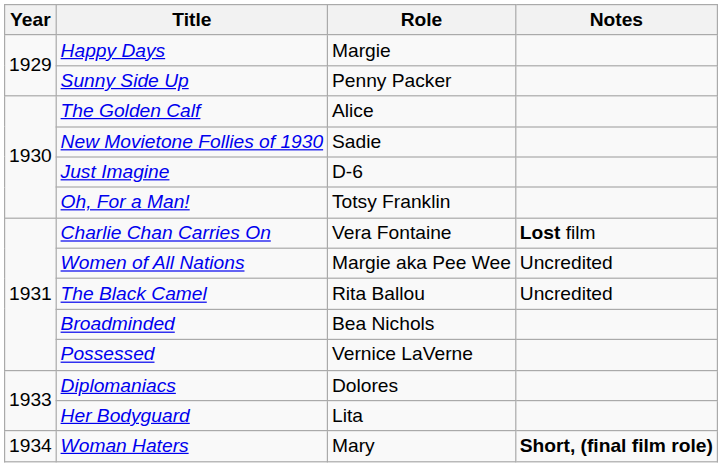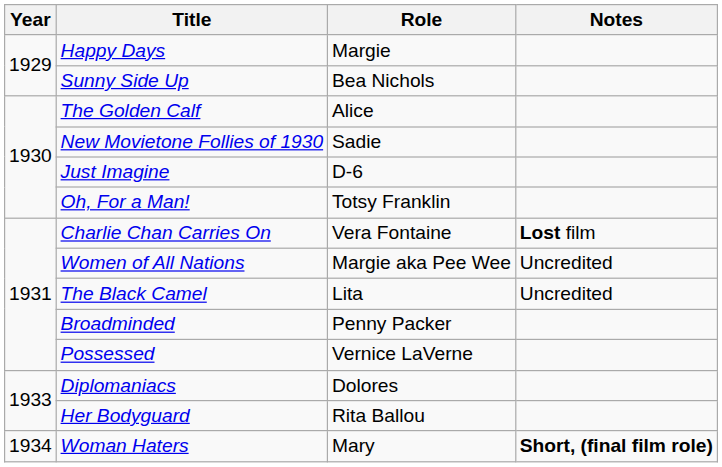Sunny Side Up | Role: Penny Packer -> Bea Nichols
The Black Camel | Role: Rita Ballou -> Lita
Broadminded | Role: Bea Nichols -> Penny Packer
Her Bodyguard | Role: Lita -> Rita Ballou
